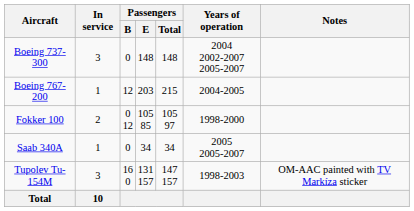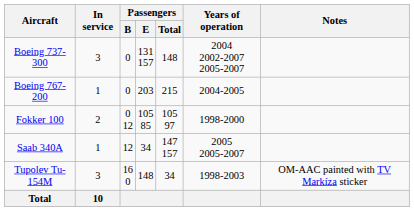Boeing 737-300 | Passengers / E: 148 -> 131 157
Boeing 767-200 | Passengers / B: 12 -> 0
Saab 340A | Passengers / B: 0 -> 12
Saab 340A | Passengers / Total: 34 -> 147 157
Tupolev Tu-154M | Passengers / E: 131 157 -> 148
Tupolev Tu-154M | Passengers / Total: 147 157 -> 34
